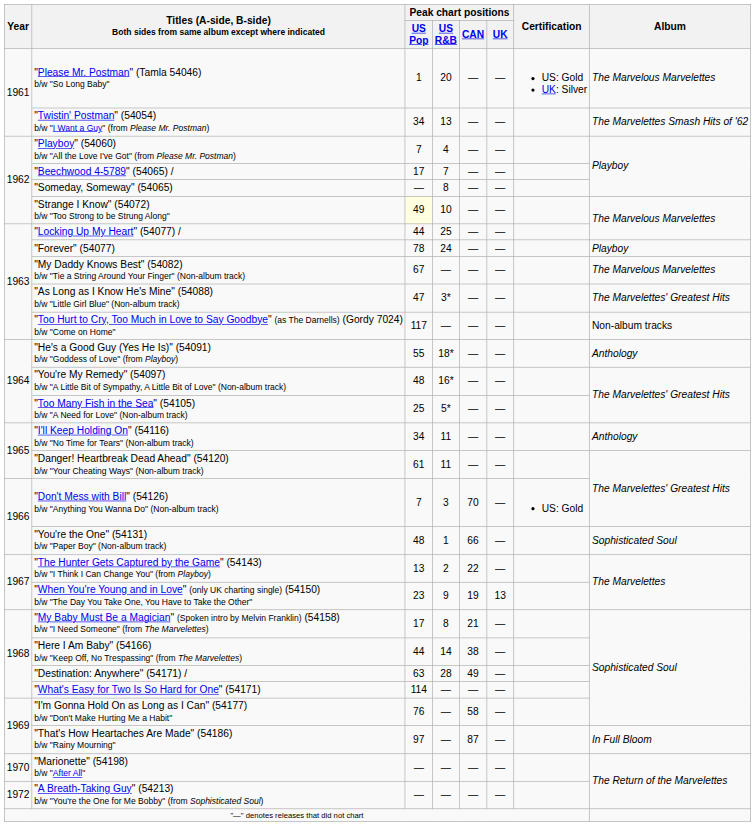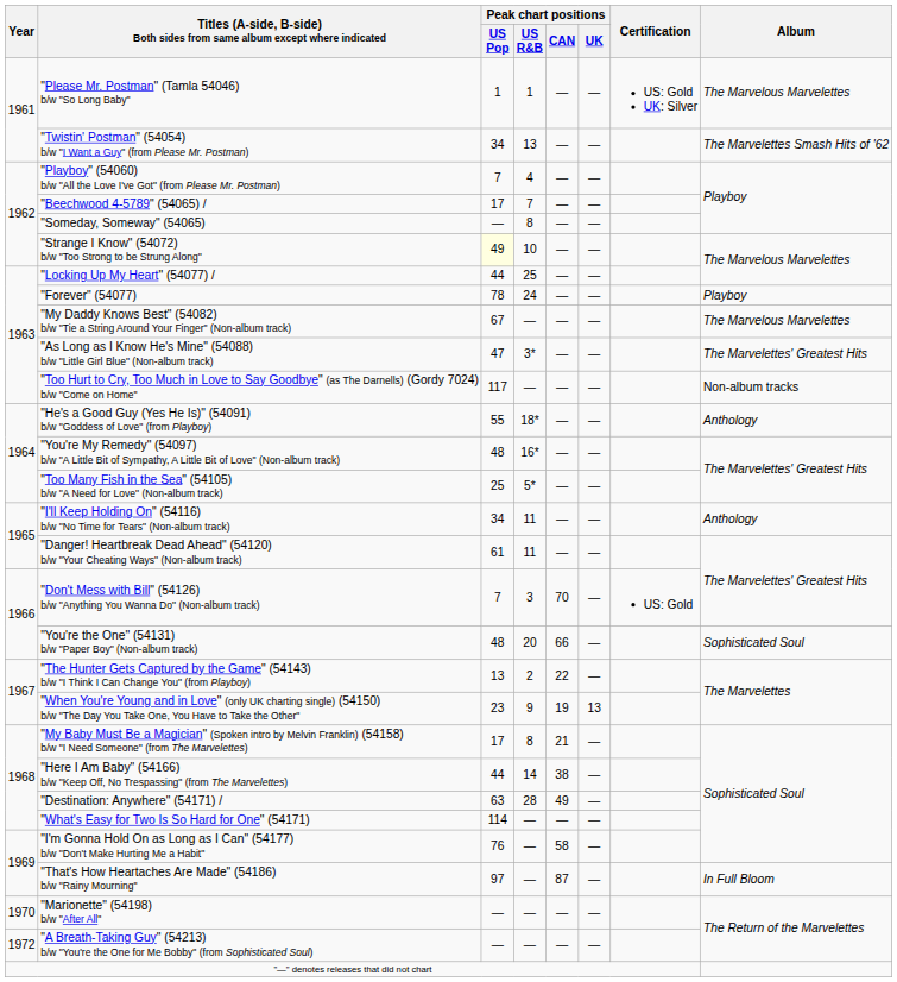"Please Mr. Postman" (Tamla 54046) b/w "So Long Baby" | Peak chart positions / US R&B: 20 -> 1
"You're the One" (54131) b/w "Paper Boy" (Non-album track) | Peak chart positions / US R&B: 1 -> 20
